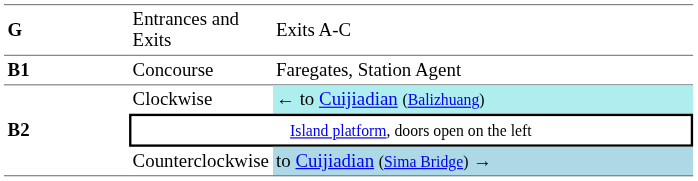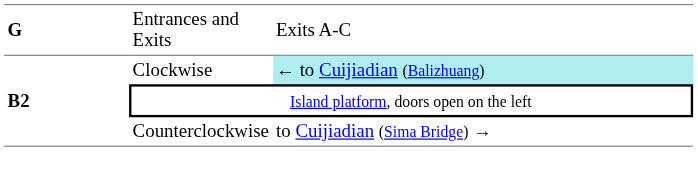- row: B1 | Concourse | Faregates, Station Agent
Counterclockwise | column 3: lightblue background -> no background
